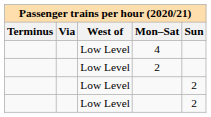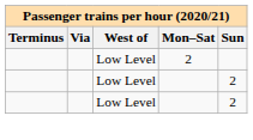- row: Low Level | 4
